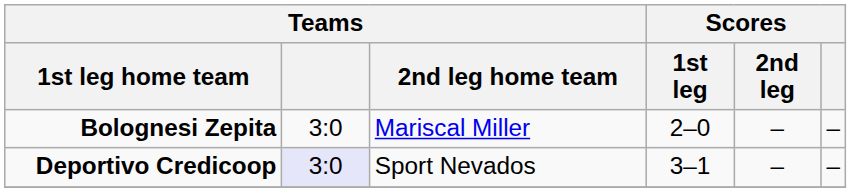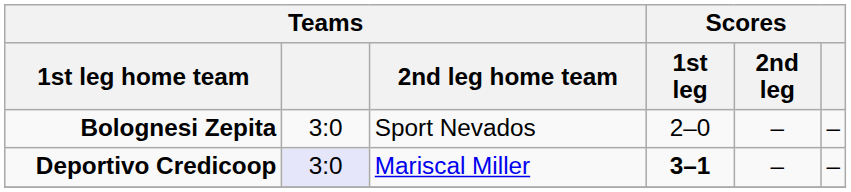Bolognesi Zepita | Teams / 2nd leg home team: Mariscal Miller -> Sport Nevados
Deportivo Credicoop | Teams / 2nd leg home team: Sport Nevados -> Mariscal Miller
Deportivo Credicoop | Scores / 1st leg: normal -> bold
